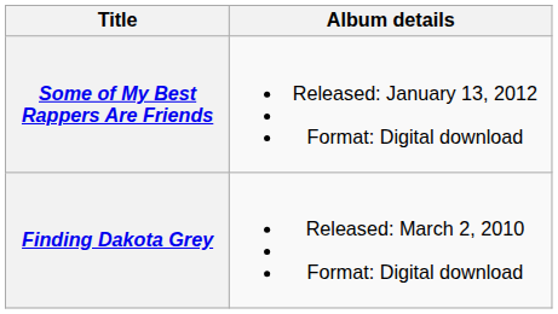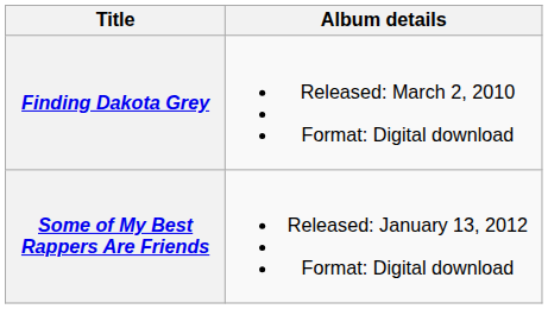rows swapped: Finding Dakota Grey <-> Some of My Best Rappers Are Friends
